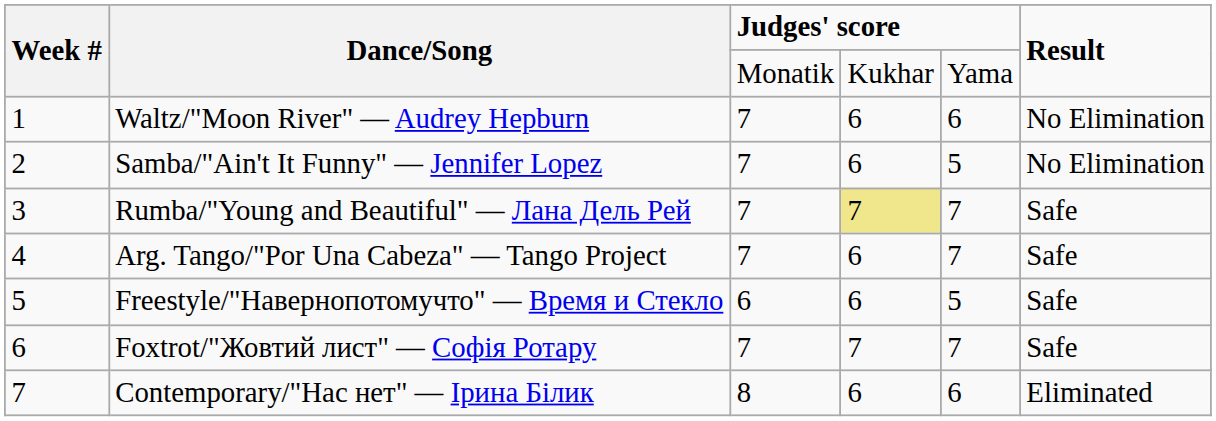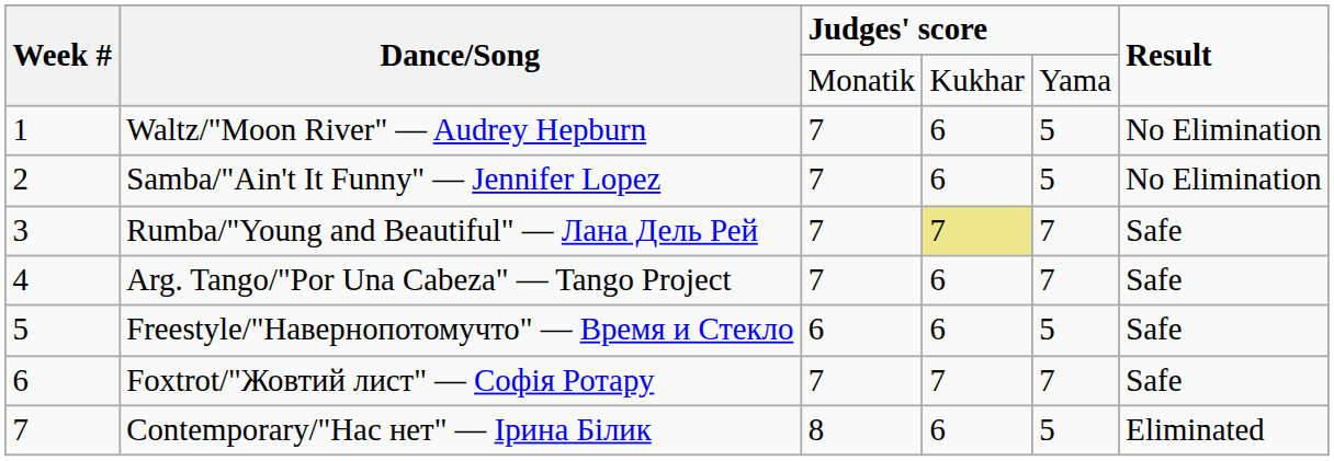Waltz/"Moon River" — Audrey Hepburn | column 5: 6 -> 5
Contemporary/"Нас нет" — Ірина Білик | column 5: 6 -> 5
